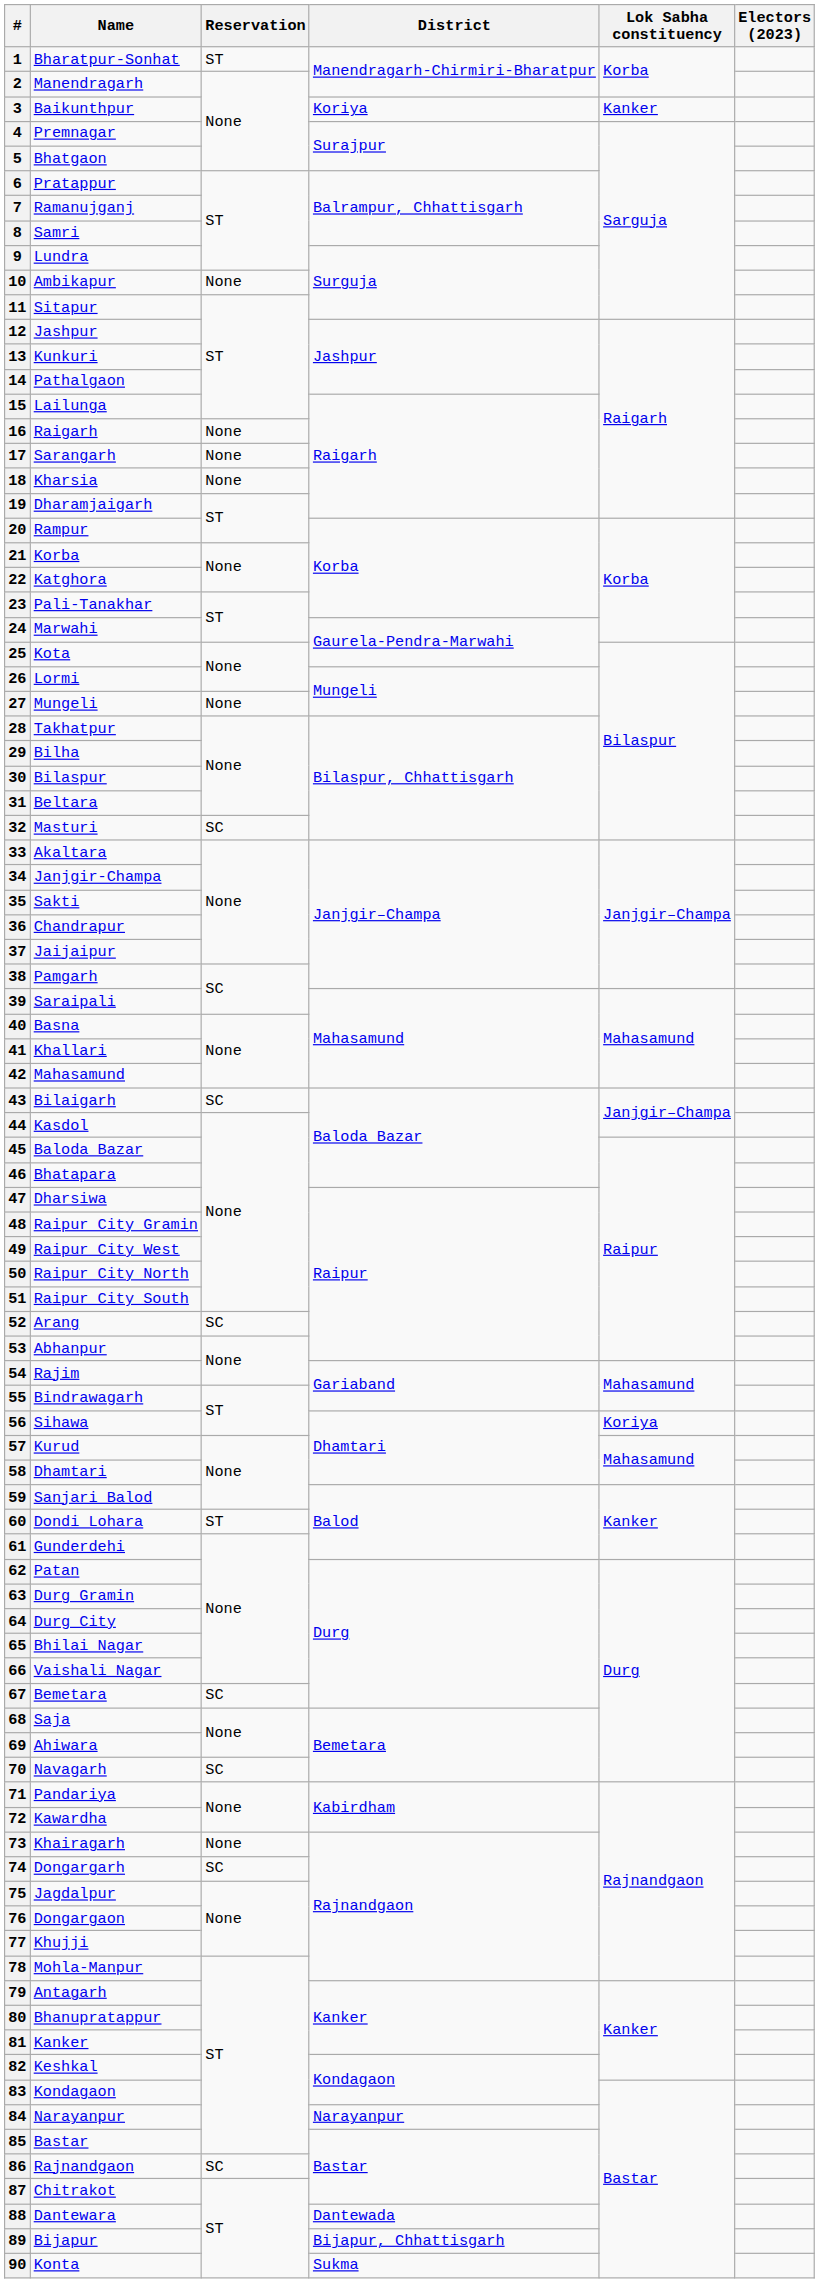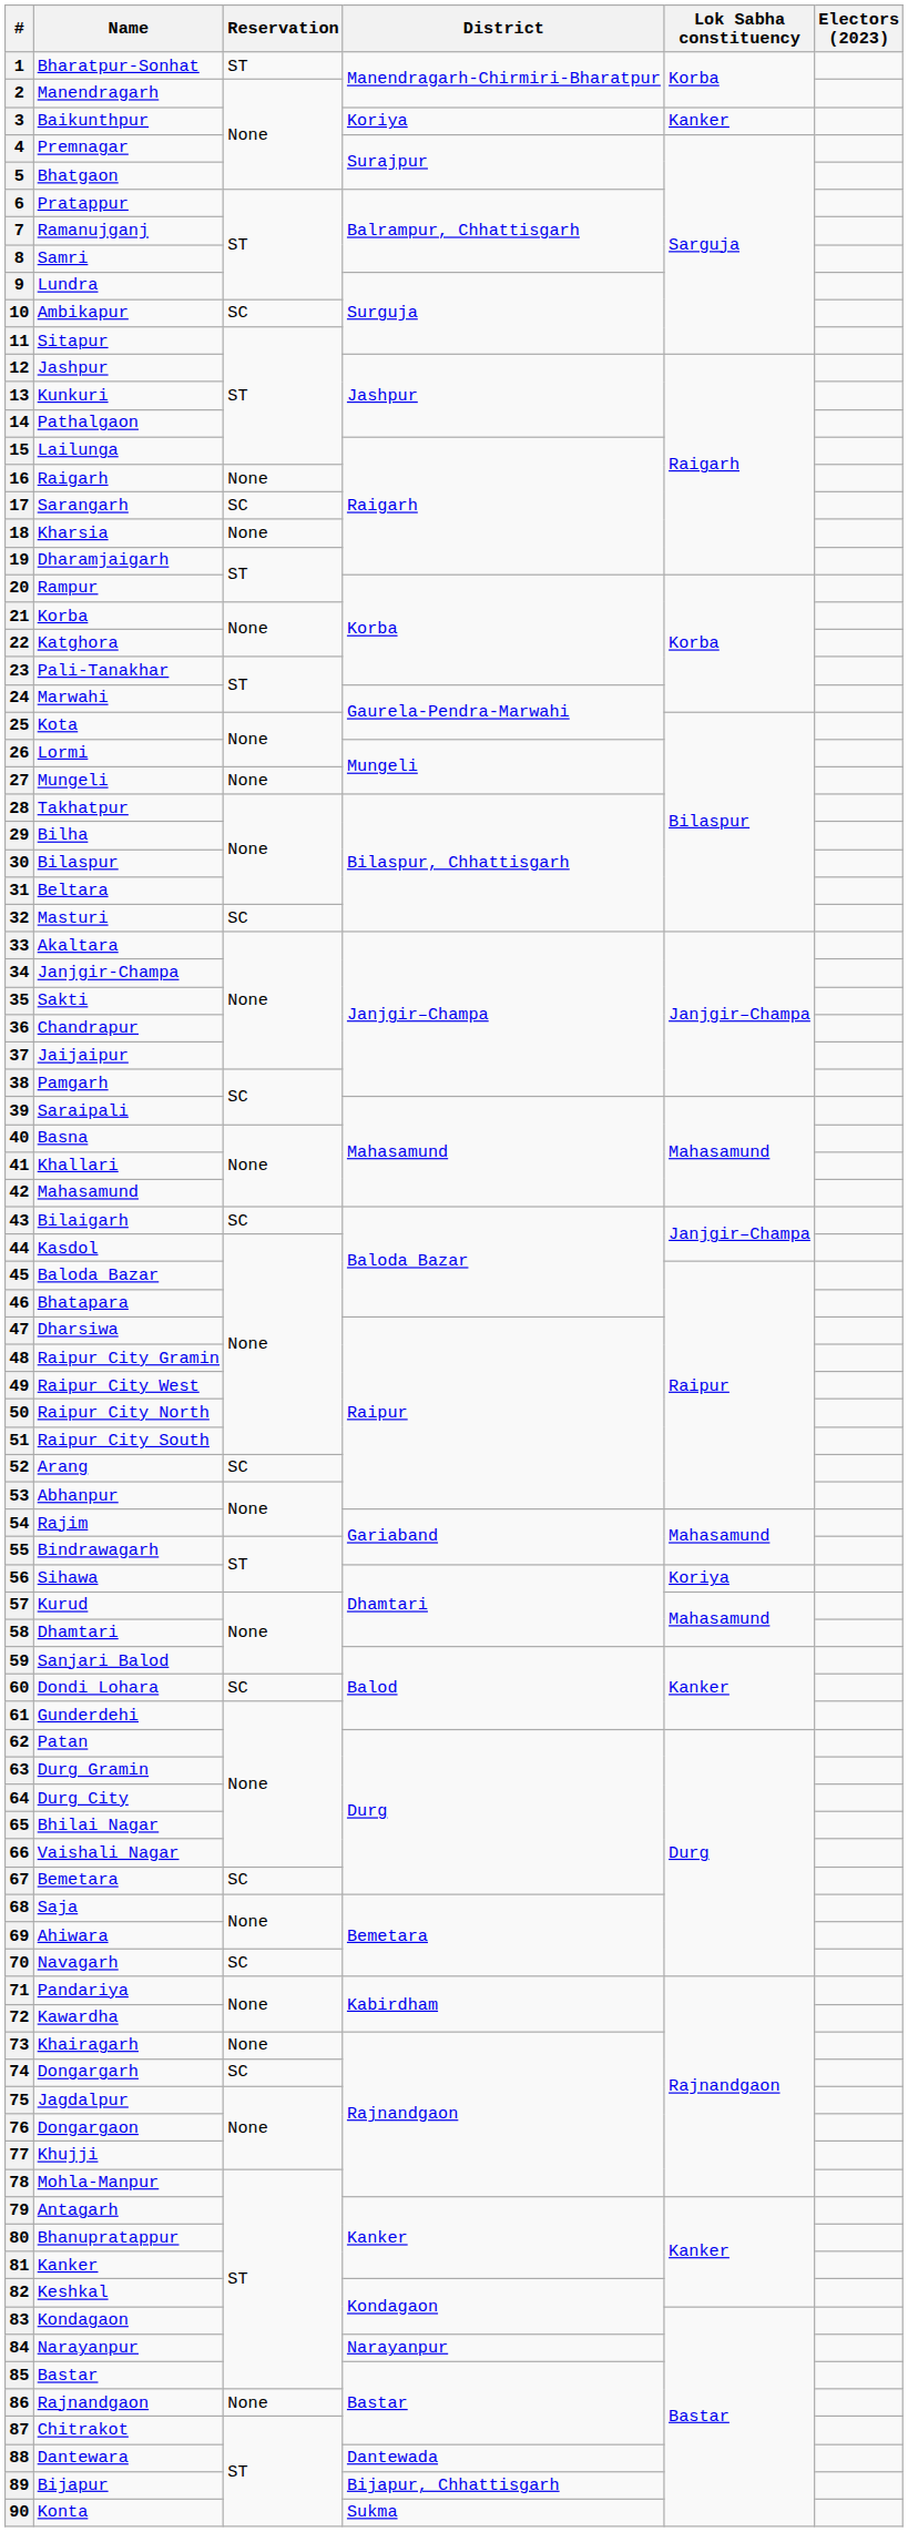10 | Reservation: None -> SC
17 | Reservation: None -> SC
60 | Reservation: ST -> SC
86 | Reservation: SC -> None
